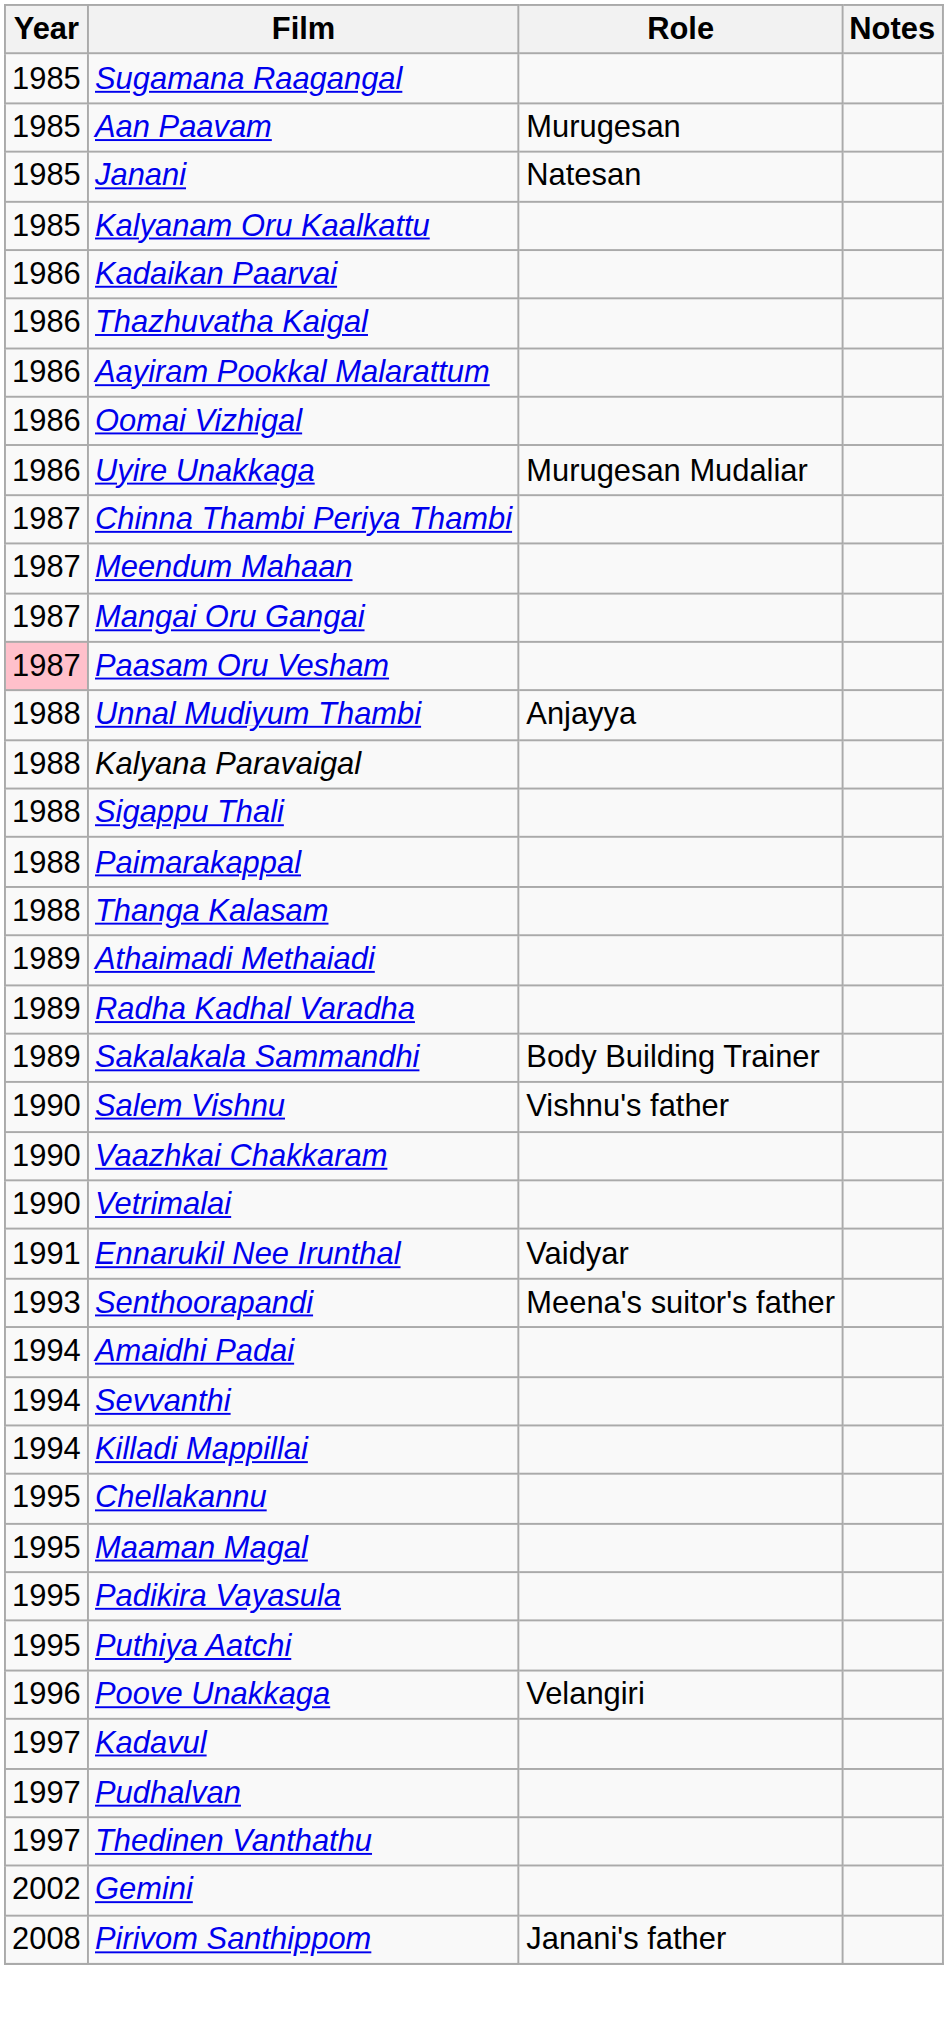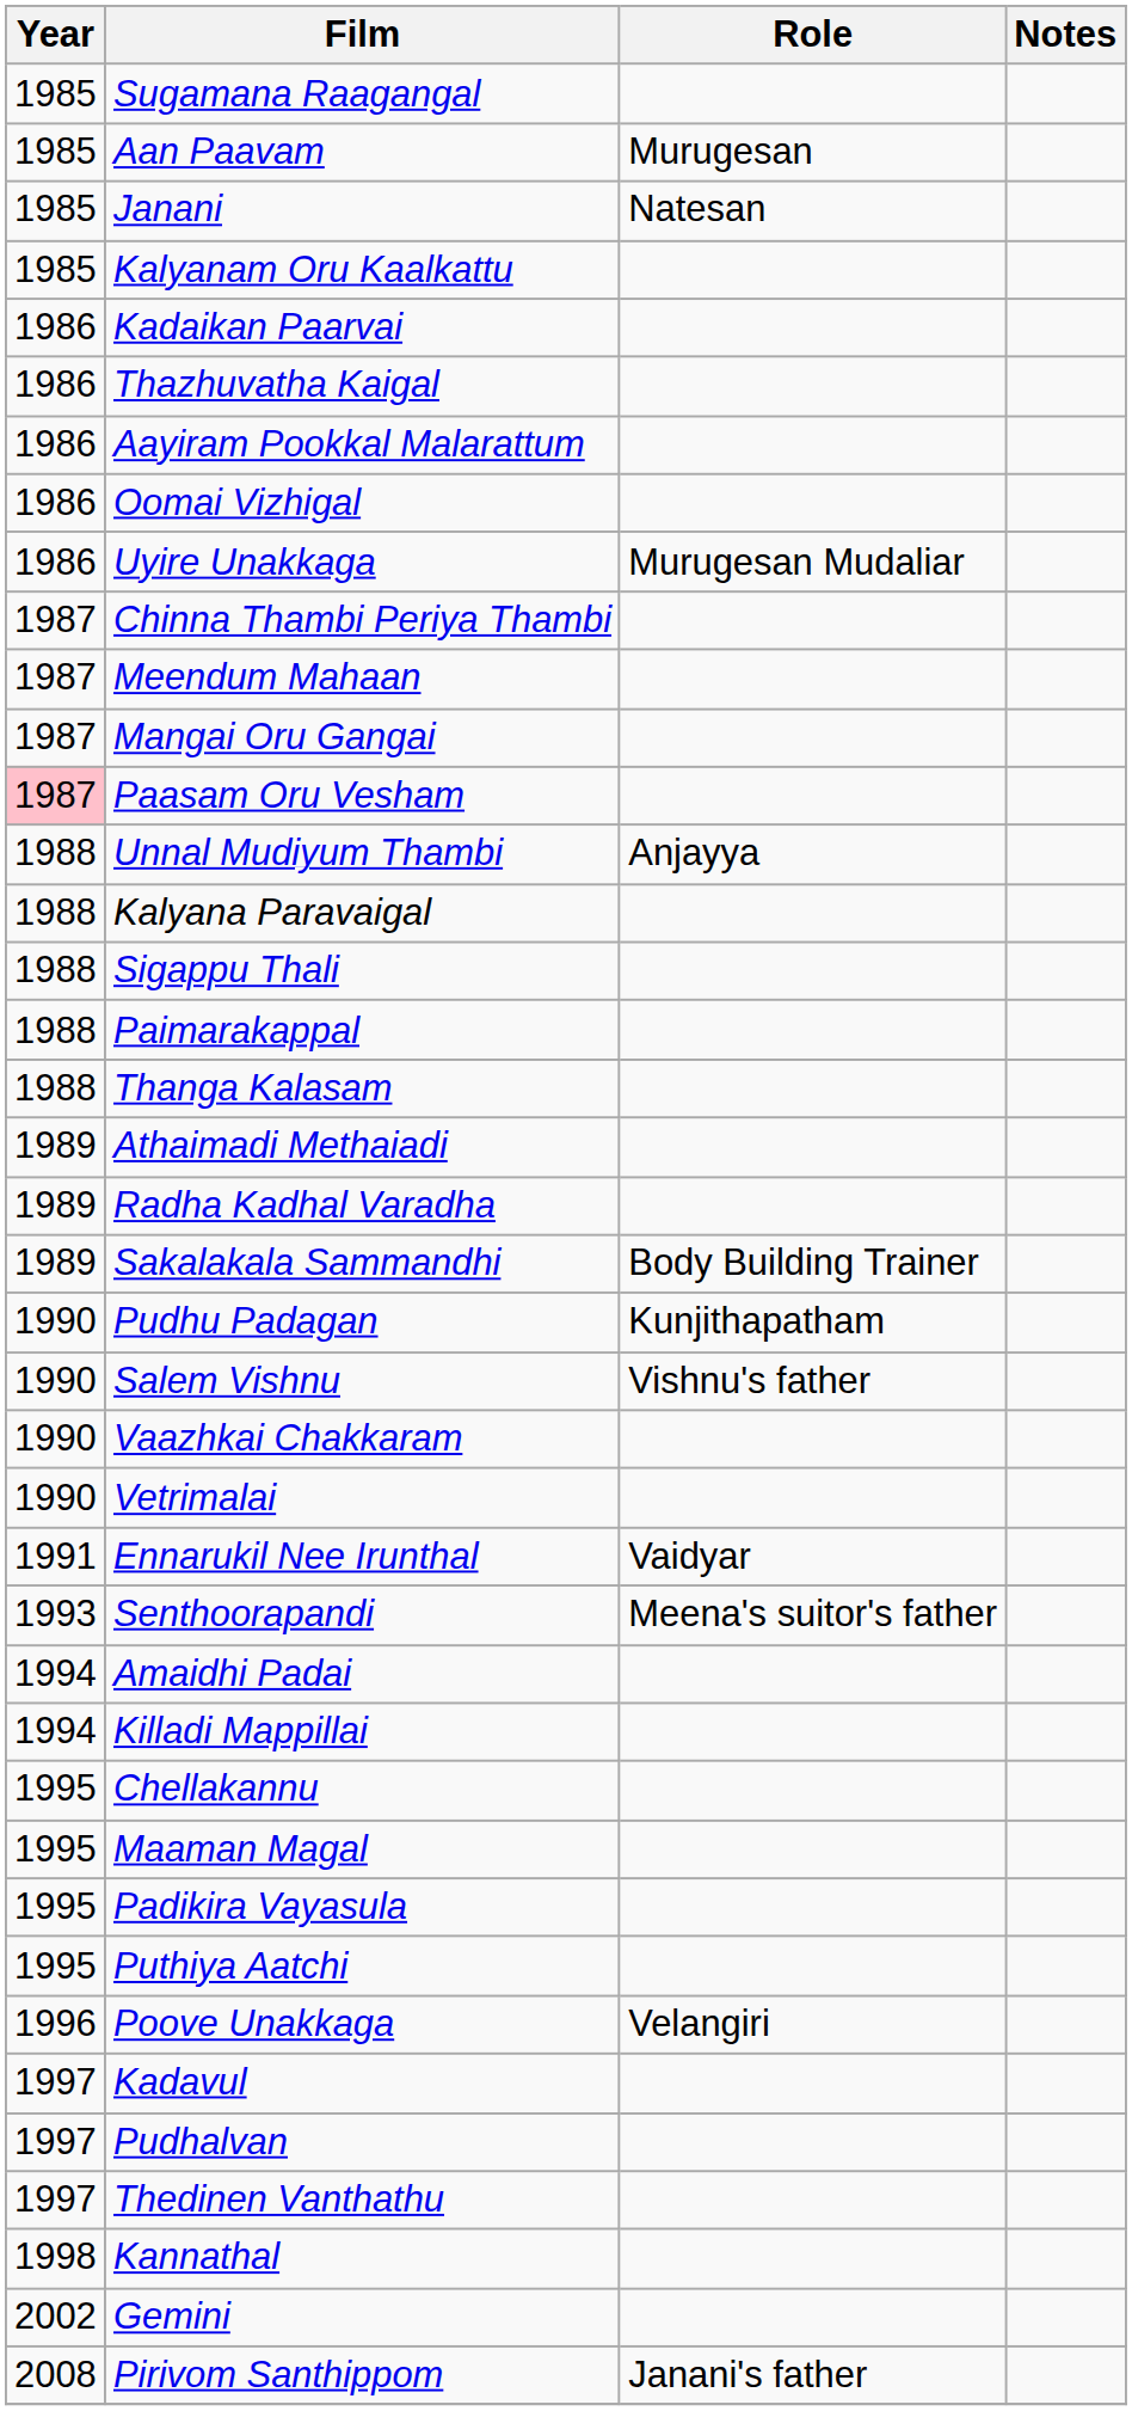+ row: 1990 | Pudhu Padagan | Kunjithapatham
- row: 1994 | Sevvanthi
+ row: 1998 | Kannathal
